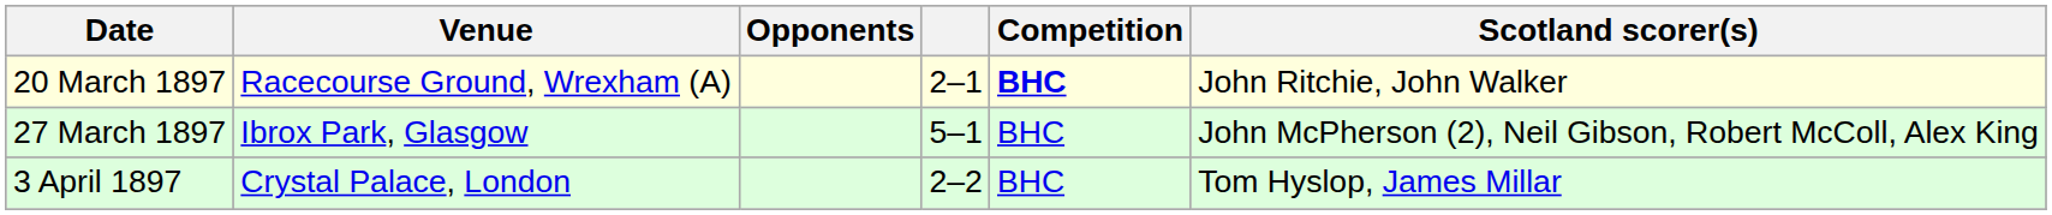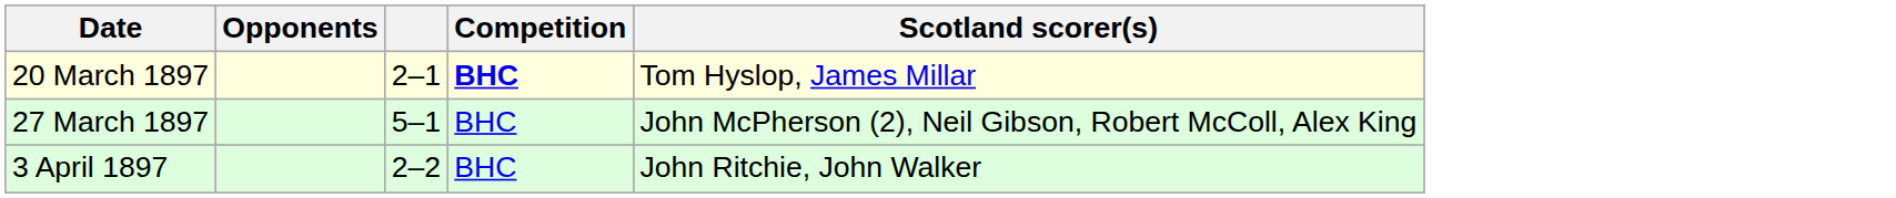- column: Venue | Racecourse Ground, Wrexham (A) | Ibrox Park, Glasgow | Crystal Palace, London
20 March 1897 | Scotland scorer(s): John Ritchie, John Walker -> Tom Hyslop, James Millar
3 April 1897 | Scotland scorer(s): Tom Hyslop, James Millar -> John Ritchie, John Walker
